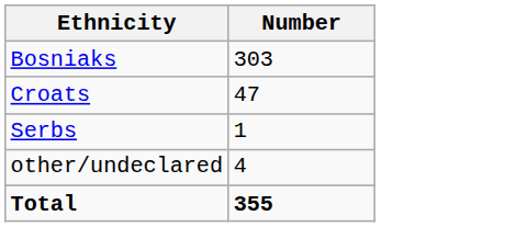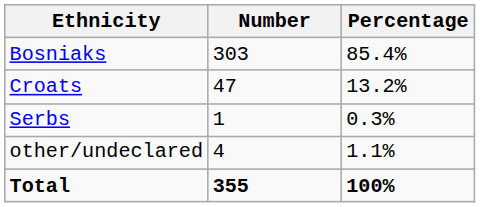+ column: Percentage | 85.4% | 13.2% | 0.3% | 1.1% | 100%
